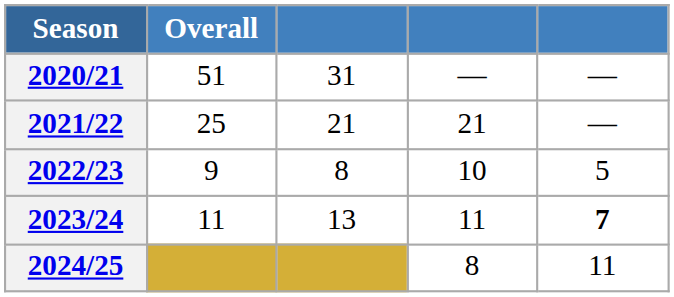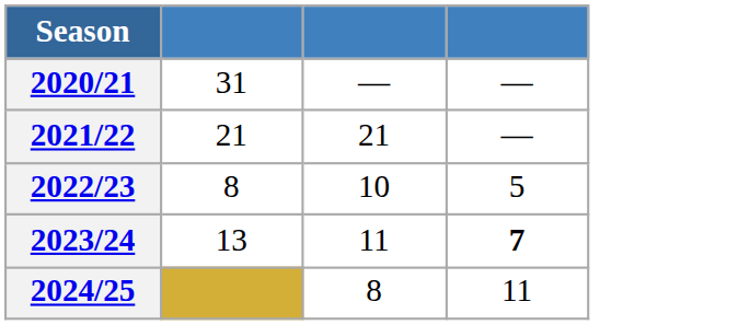- column: Overall | 51 | 25 | 9 | 11
